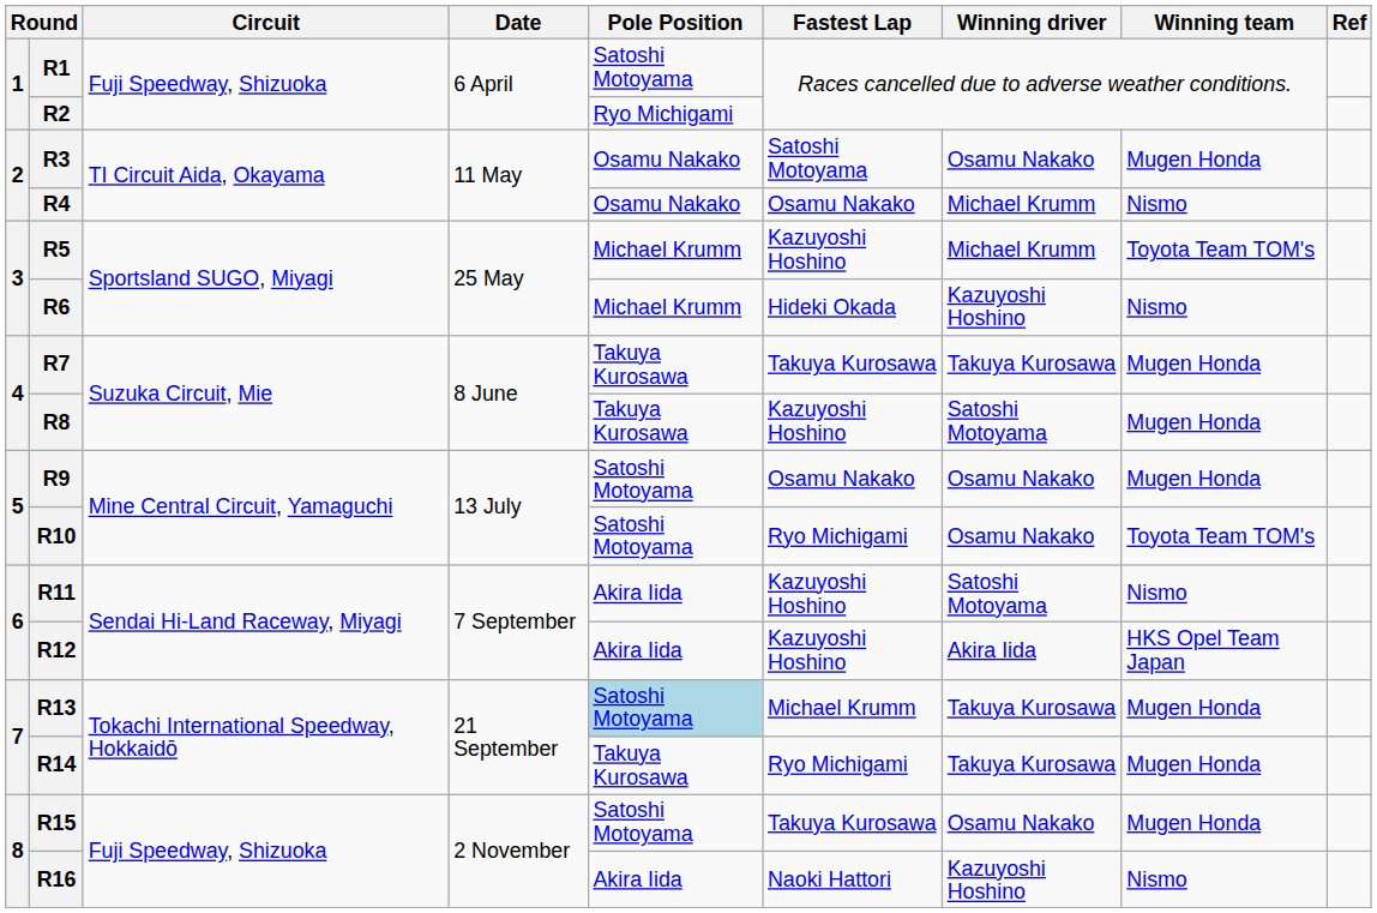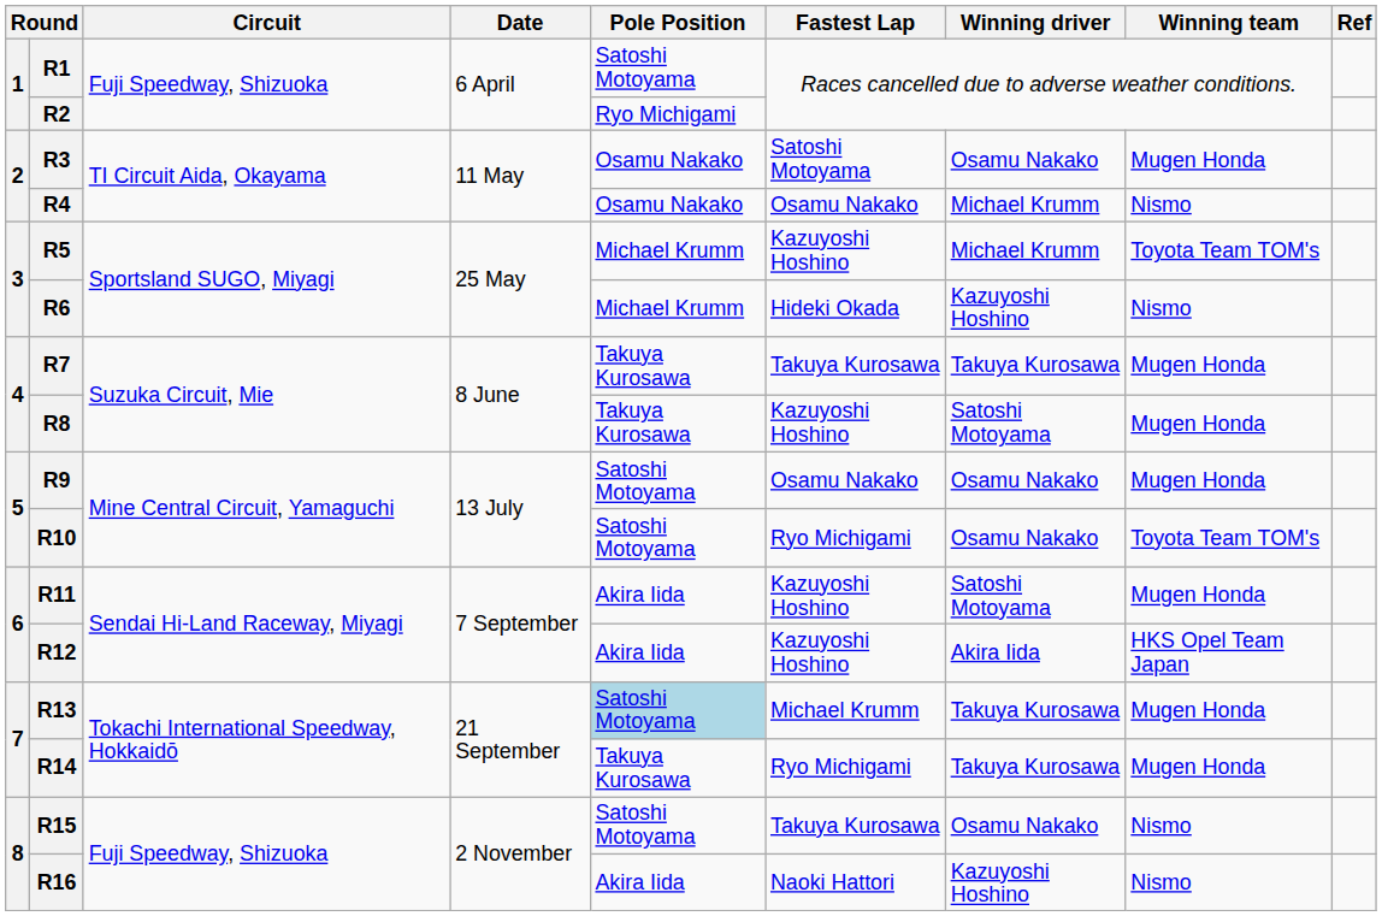R11 | Winning team: Nismo -> Mugen Honda
R15 | Winning team: Mugen Honda -> Nismo
